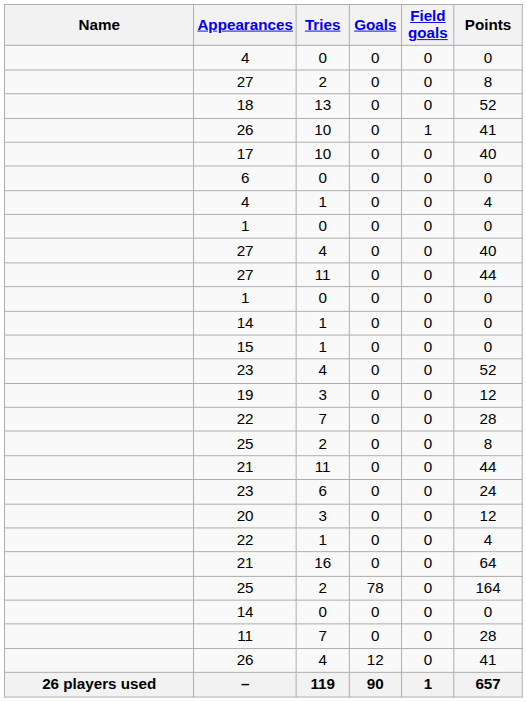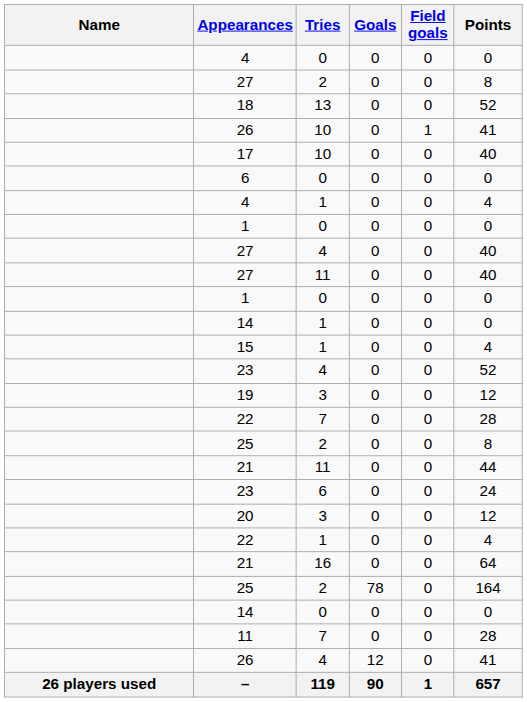27 / 11 | Points: 44 -> 40
15 | Points: 0 -> 4
